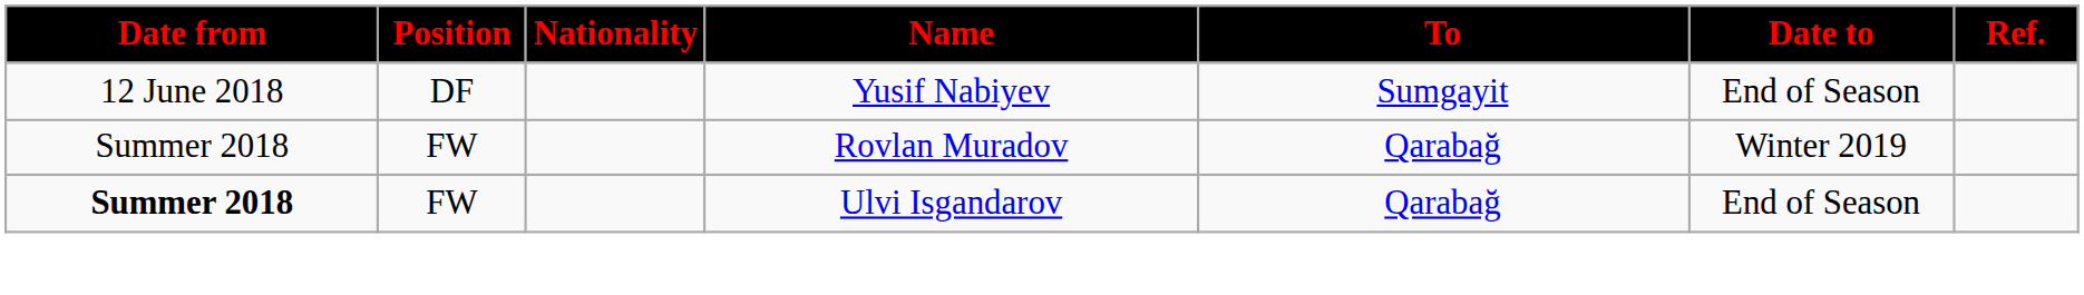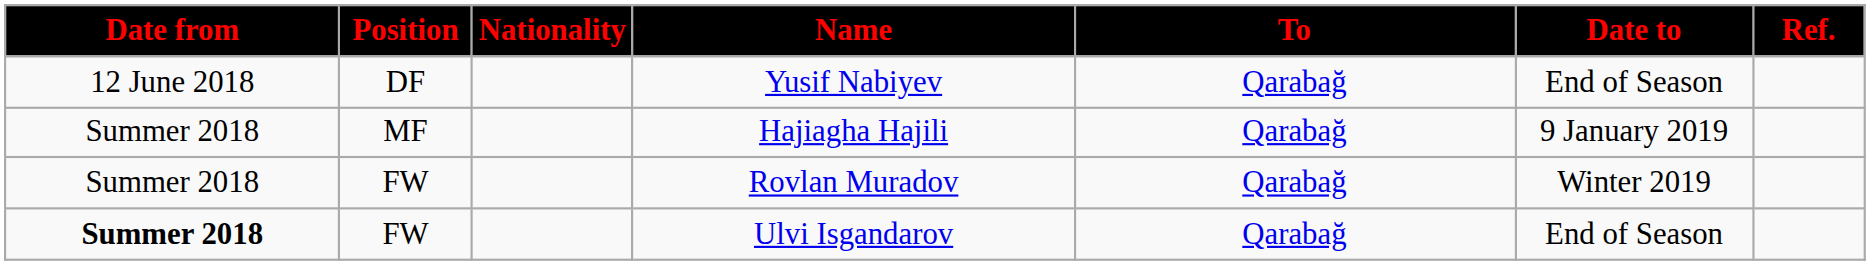Yusif Nabiyev | To: Sumgayit -> Qarabağ
+ row: Summer 2018 | MF | Hajiagha Hajili | Qarabağ | 9 January 2019
